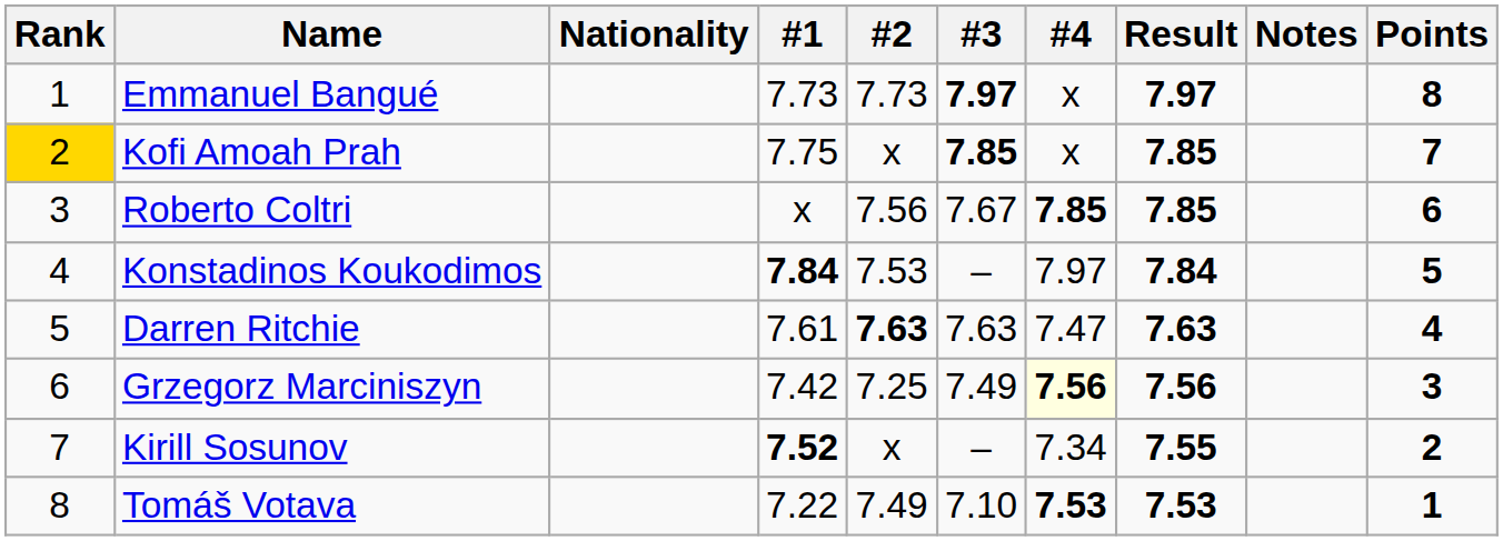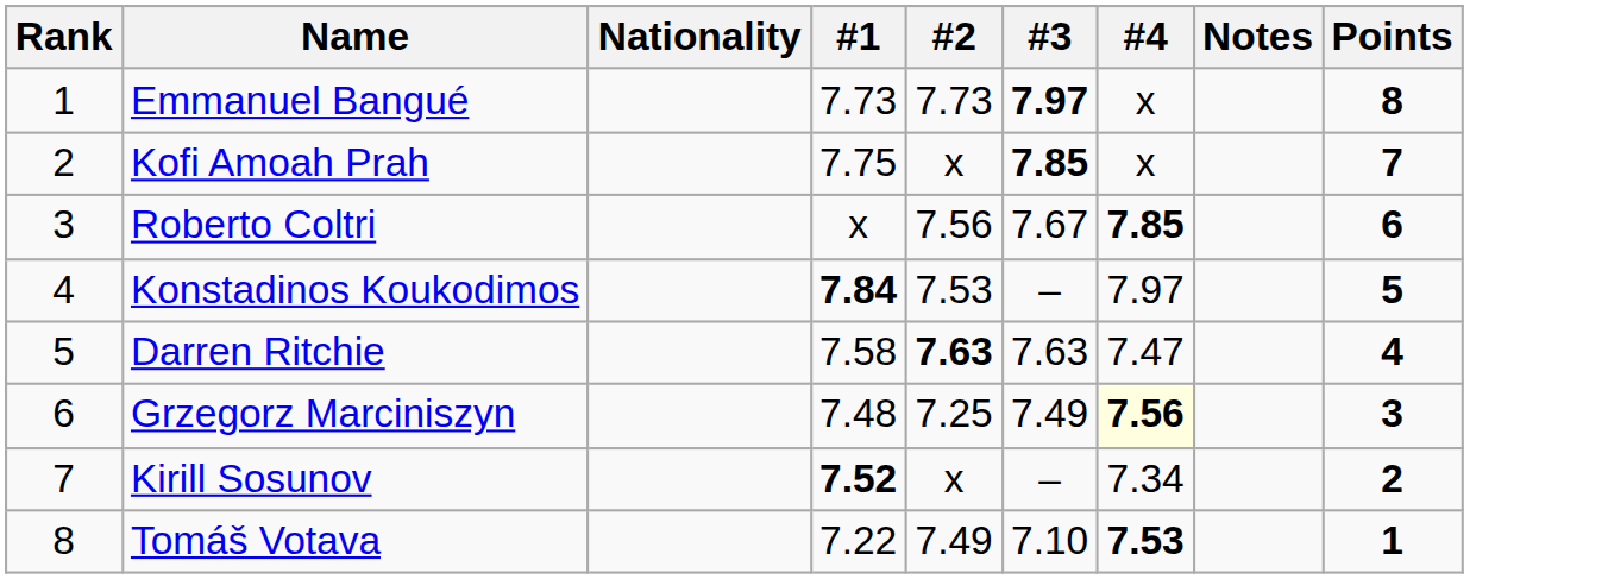- column: Result | 7.97 | 7.85 | 7.85 | 7.84 | 7.63 | 7.56 | 7.55 | 7.53
Kofi Amoah Prah | Rank: gold background -> no background
Darren Ritchie | #1: 7.61 -> 7.58
Grzegorz Marciniszyn | #1: 7.42 -> 7.48
